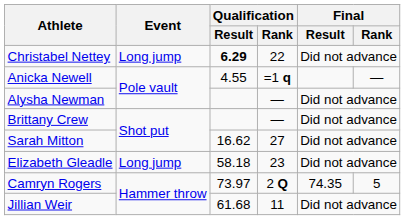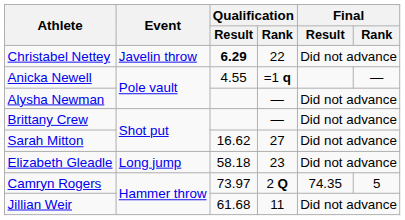Christabel Nettey | Event: Long jump -> Javelin throw
